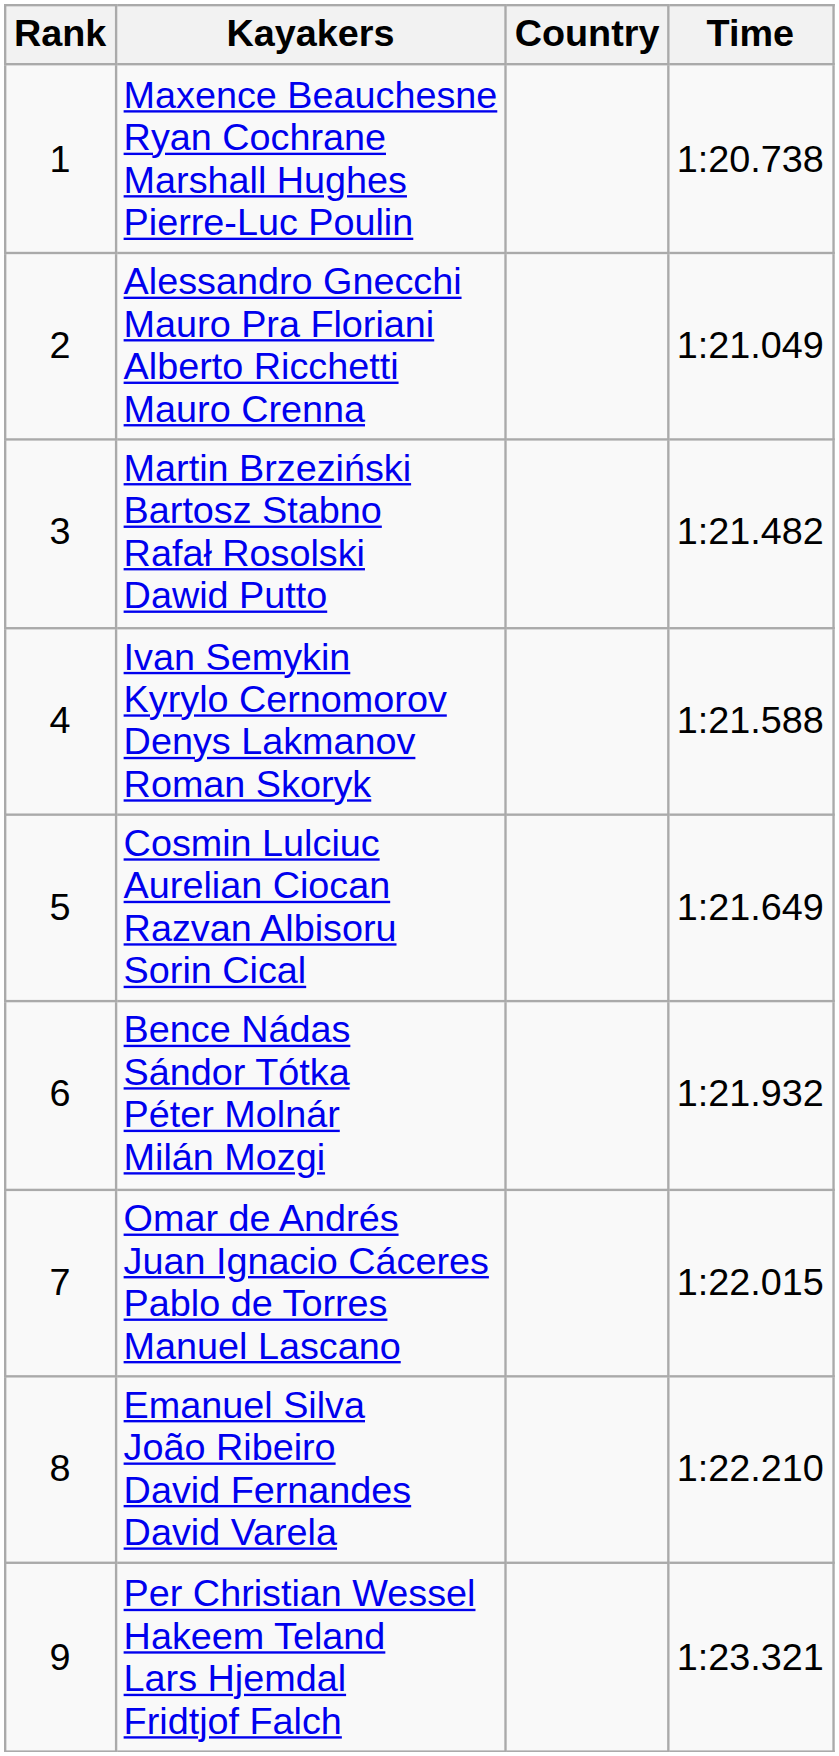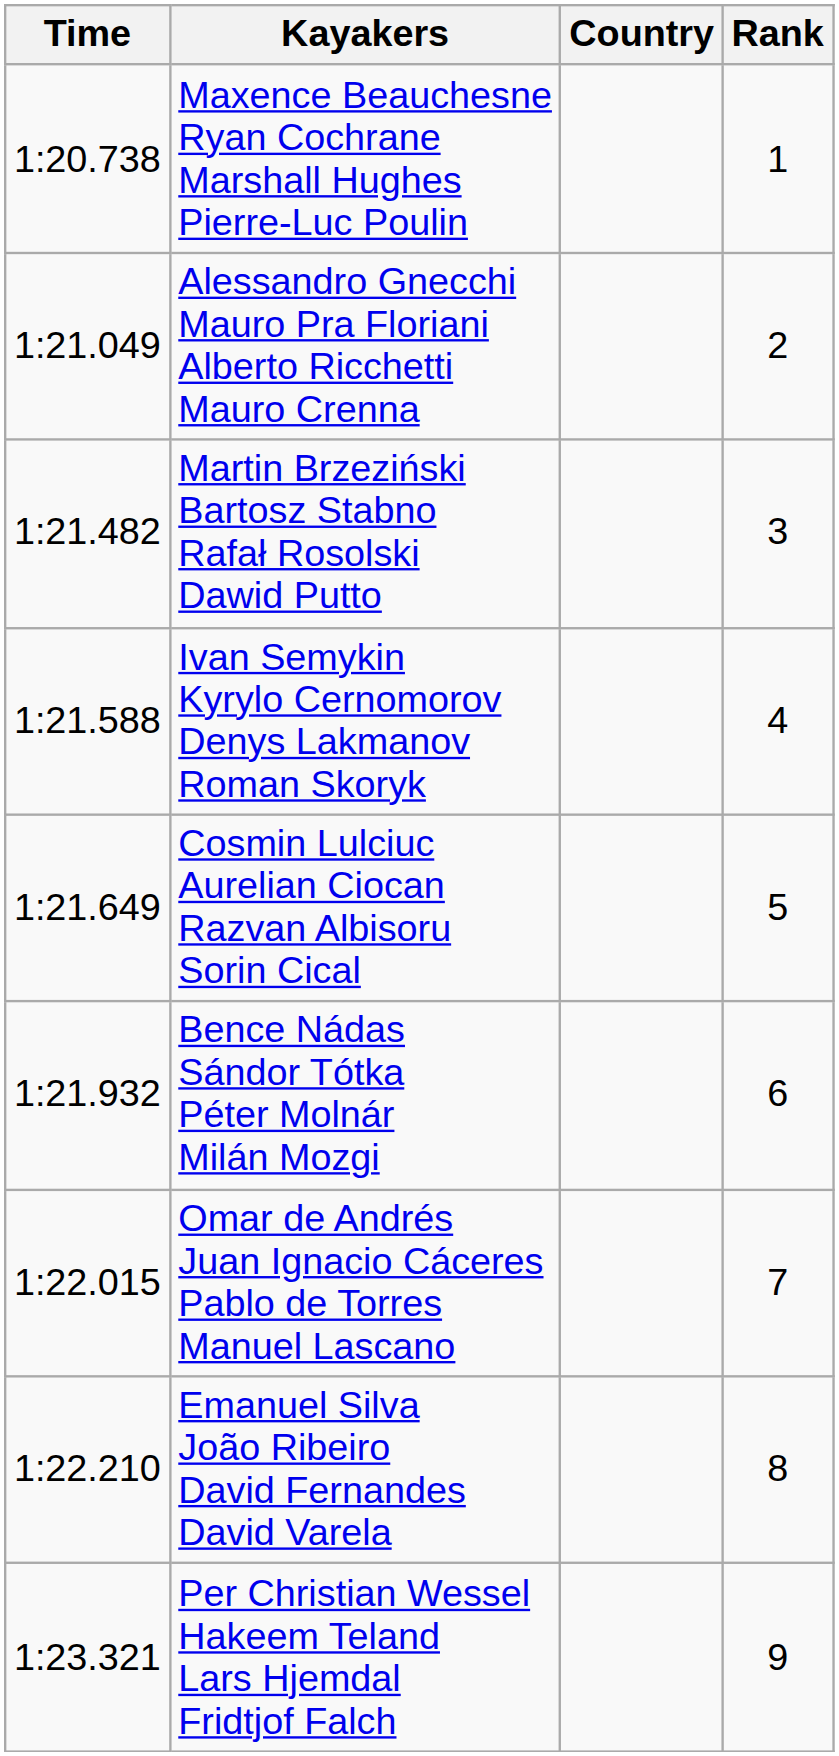columns swapped: Rank <-> Time
